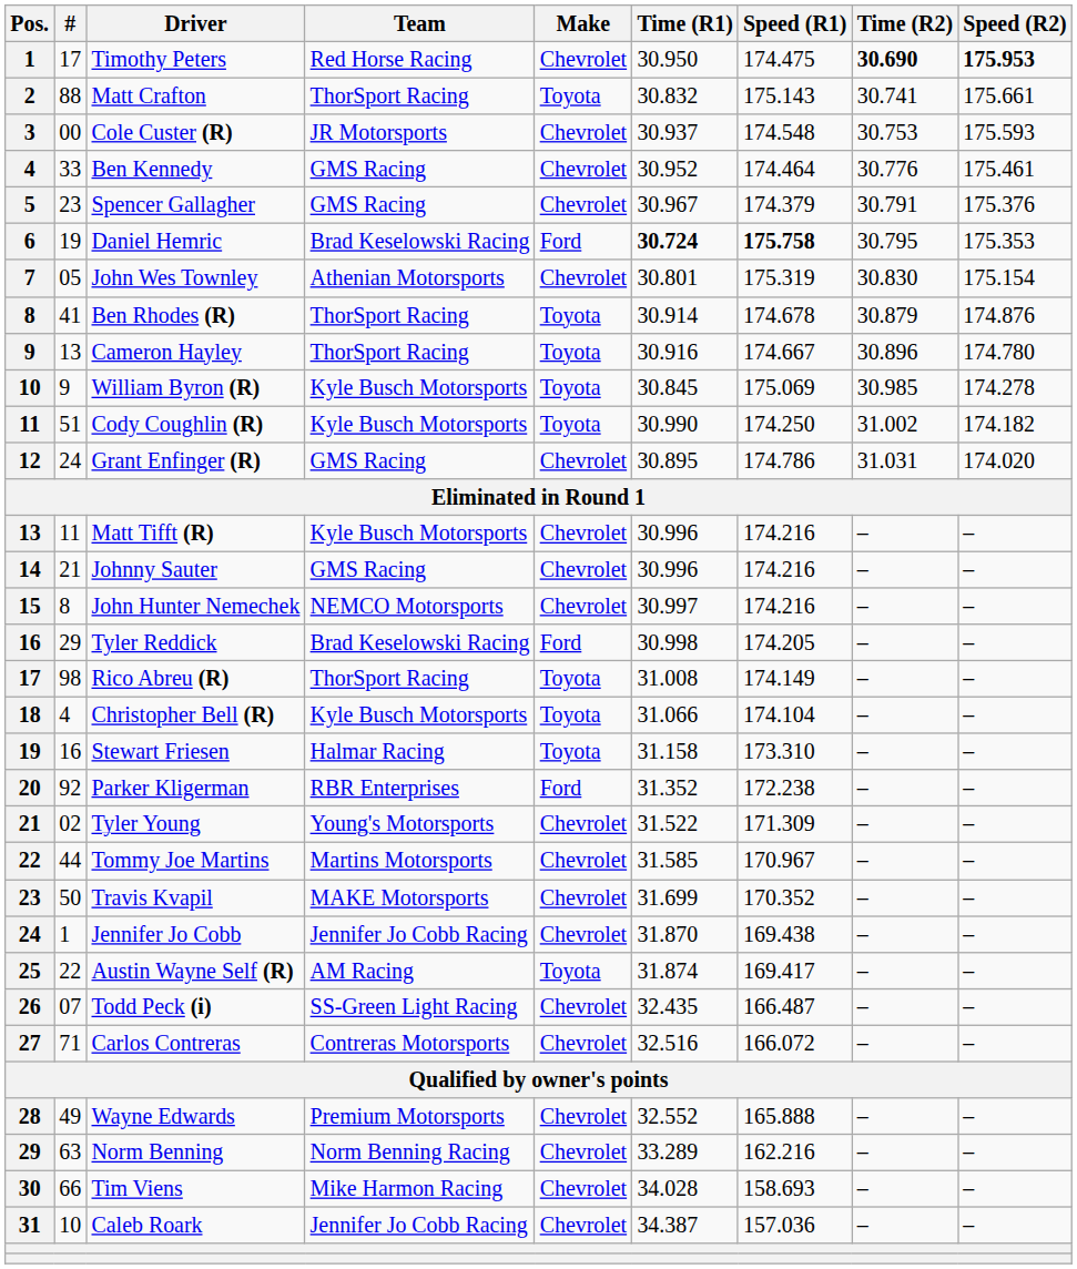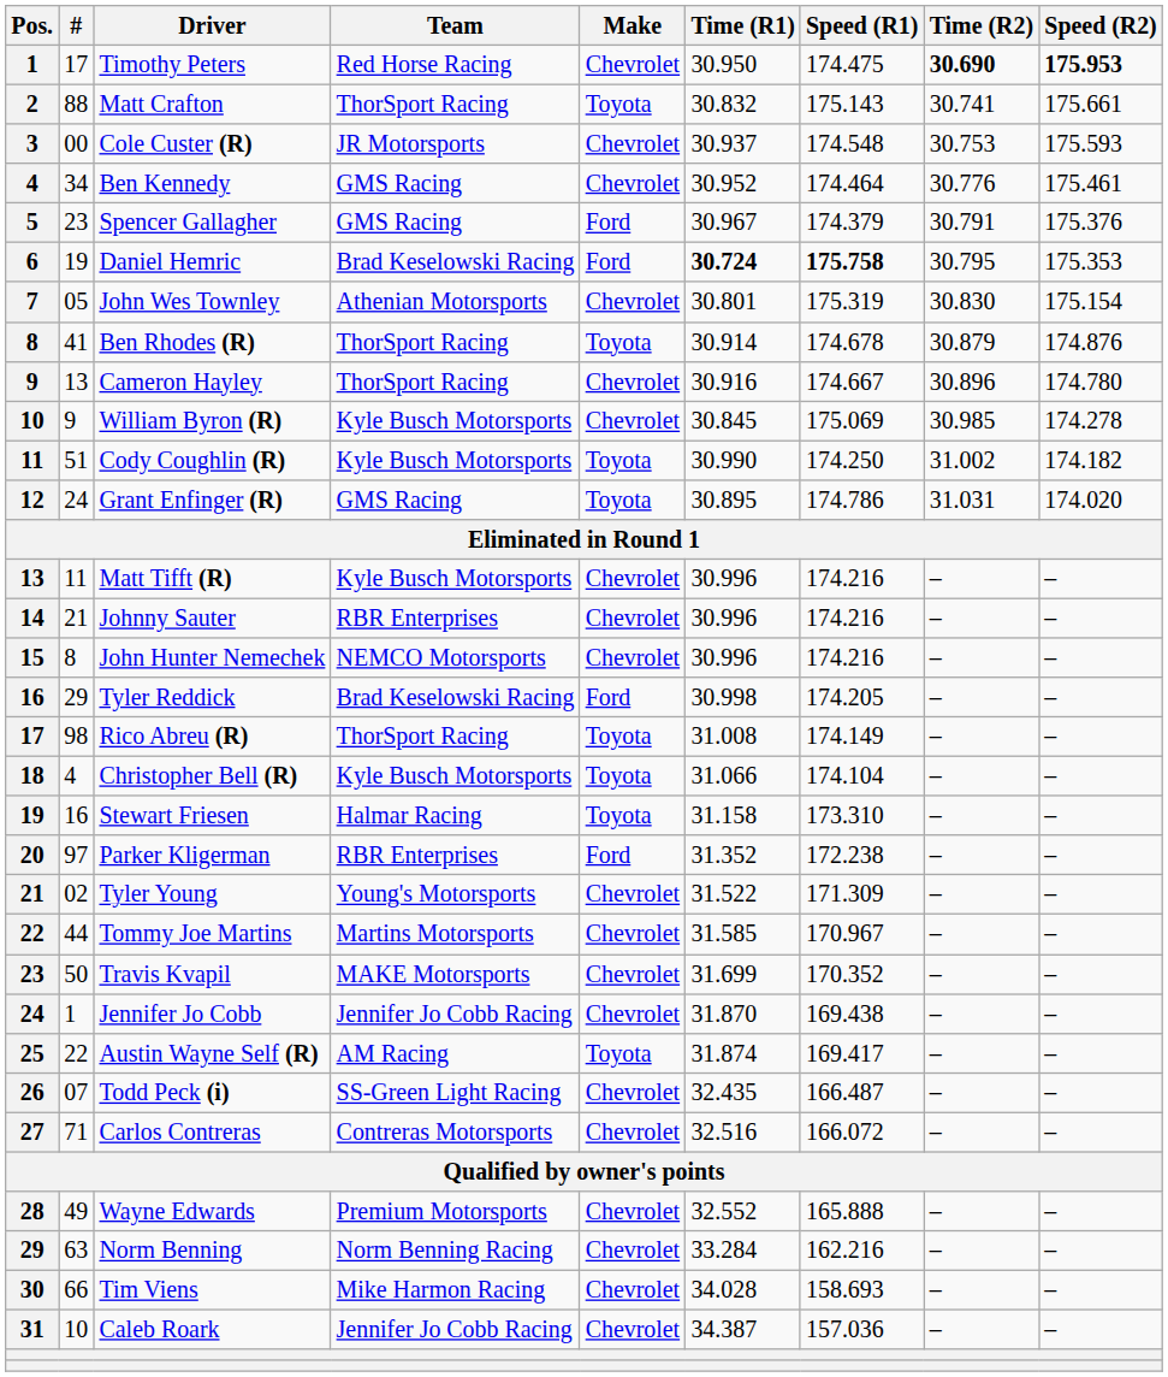Ben Kennedy | #: 33 -> 34
Spencer Gallagher | Make: Chevrolet -> Ford
Cameron Hayley | Make: Toyota -> Chevrolet
William Byron (R) | Make: Toyota -> Chevrolet
Grant Enfinger (R) | Make: Chevrolet -> Toyota
Johnny Sauter | Team: GMS Racing -> RBR Enterprises
John Hunter Nemechek | Time (R1): 30.997 -> 30.996
Parker Kligerman | #: 92 -> 97
Norm Benning | Time (R1): 33.289 -> 33.284
